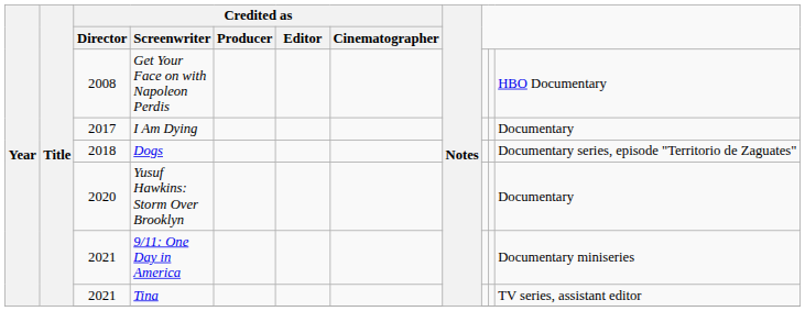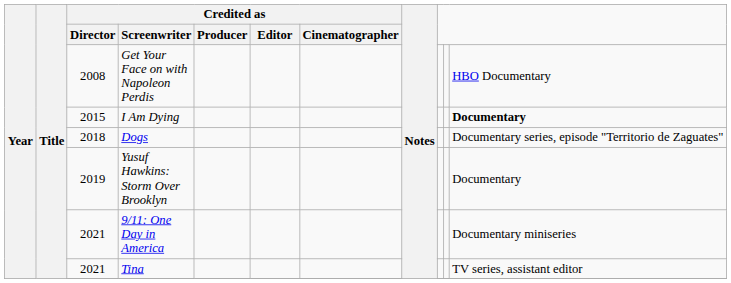I Am Dying | Credited as / Director: 2017 -> 2015
I Am Dying | column 11: normal -> bold
Yusuf Hawkins: Storm Over Brooklyn | Credited as / Director: 2020 -> 2019
